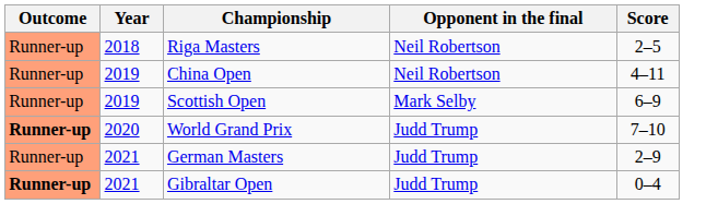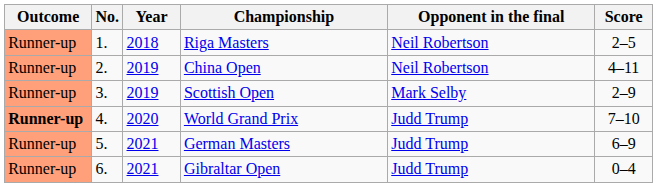+ column: No. | 1. | 2. | 3. | 4. | 5. | 6.
Scottish Open | Score: 6–9 -> 2–9
German Masters | Score: 2–9 -> 6–9
Gibraltar Open | Outcome: bold -> normal
